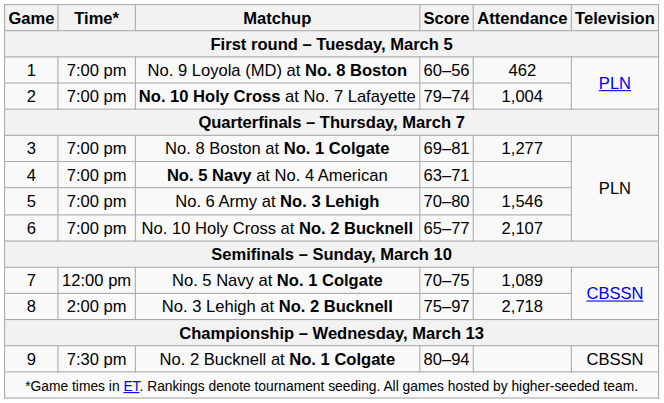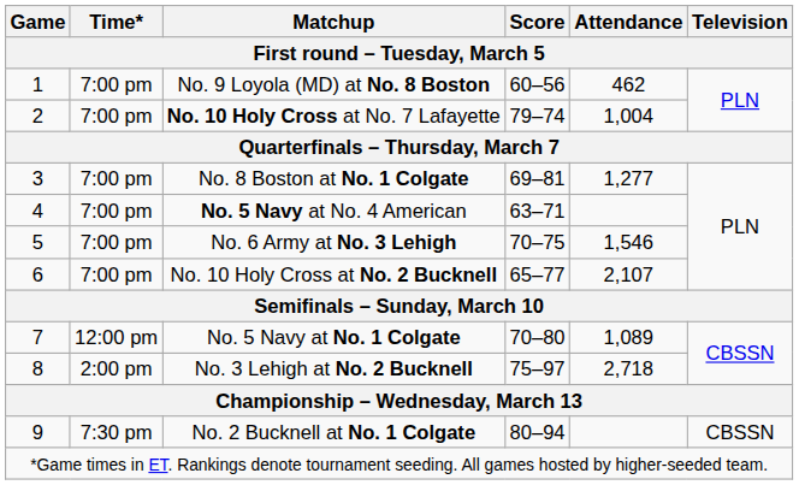No. 6 Army at No. 3 Lehigh | Score: 70–80 -> 70–75
No. 5 Navy at No. 1 Colgate | Score: 70–75 -> 70–80
